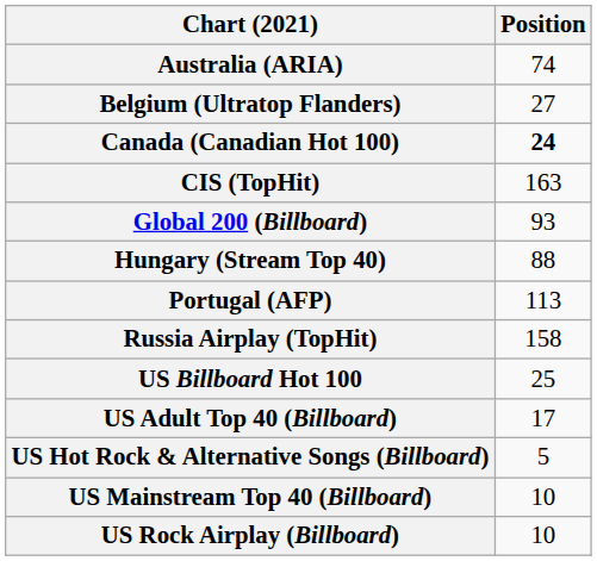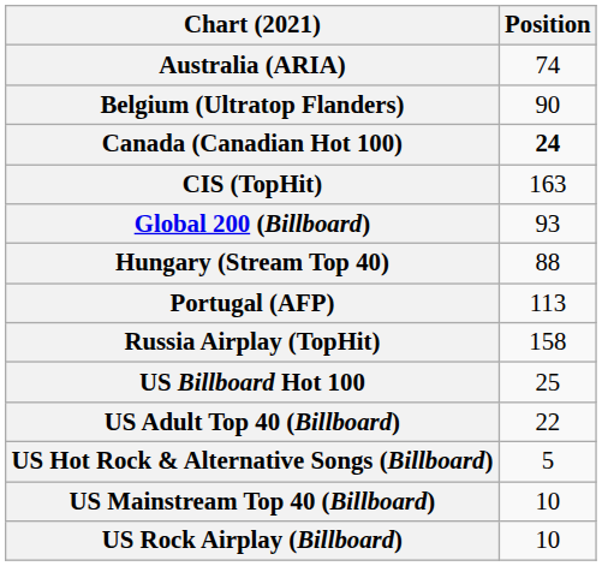Belgium (Ultratop Flanders) | Position: 27 -> 90
US Adult Top 40 (Billboard) | Position: 17 -> 22
